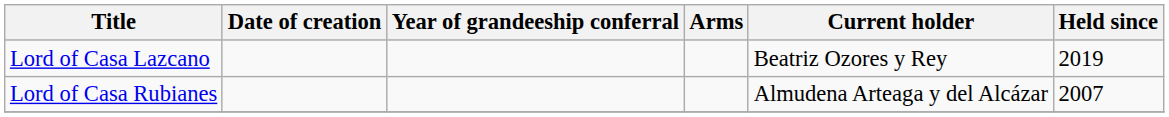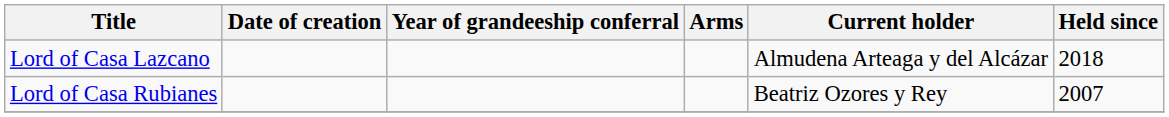Lord of Casa Lazcano | Current holder: Beatriz Ozores y Rey -> Almudena Arteaga y del Alcázar
Lord of Casa Lazcano | Held since: 2019 -> 2018
Lord of Casa Rubianes | Current holder: Almudena Arteaga y del Alcázar -> Beatriz Ozores y Rey
